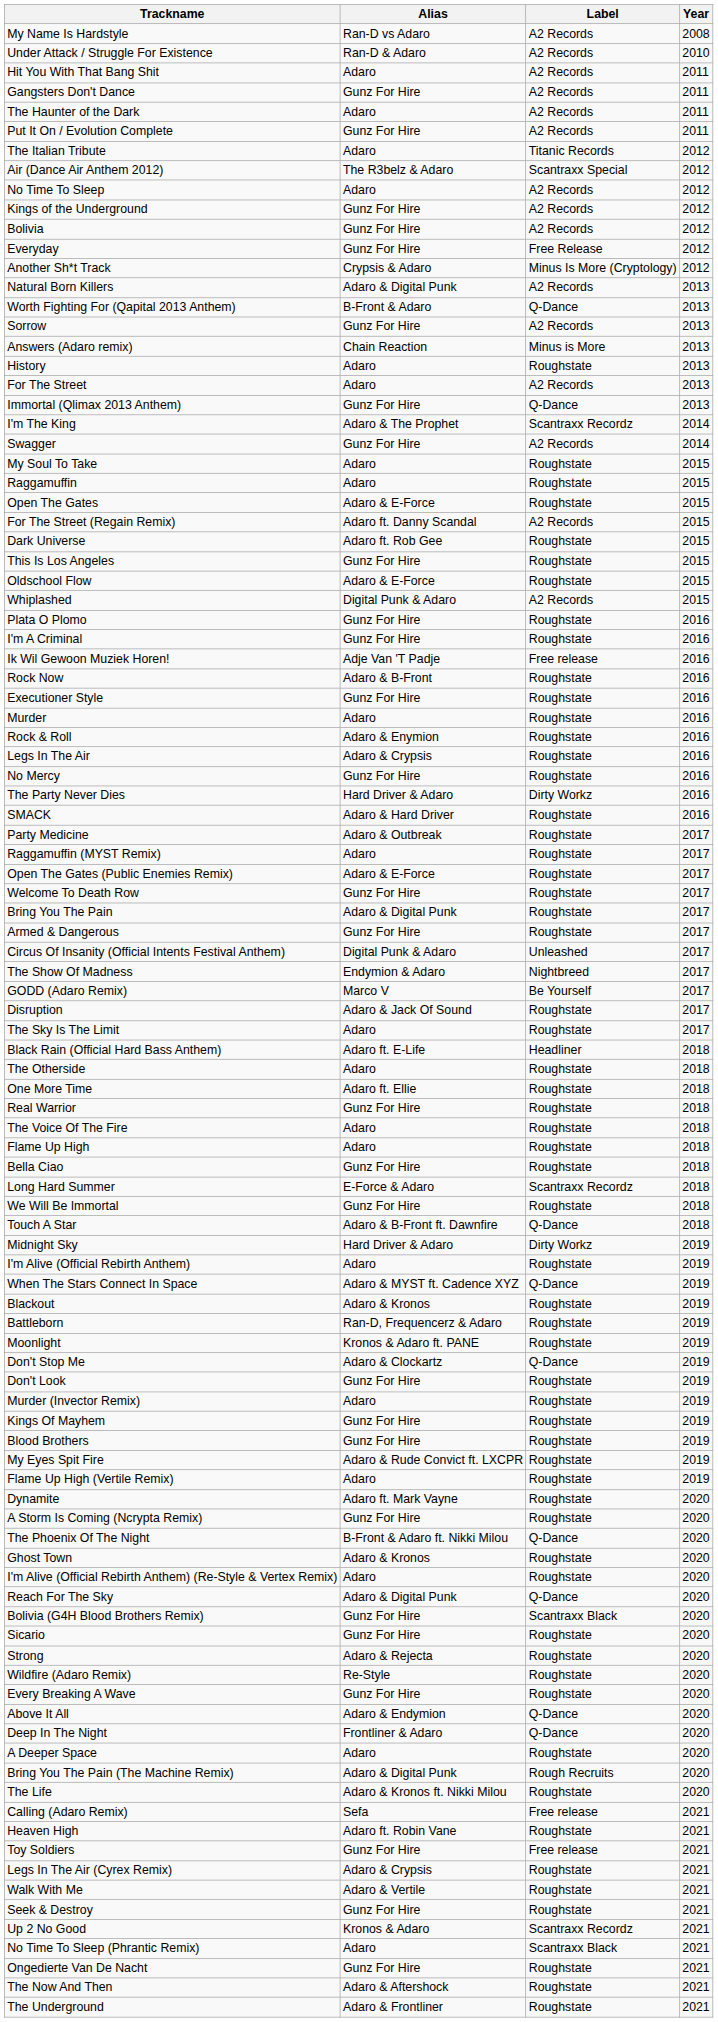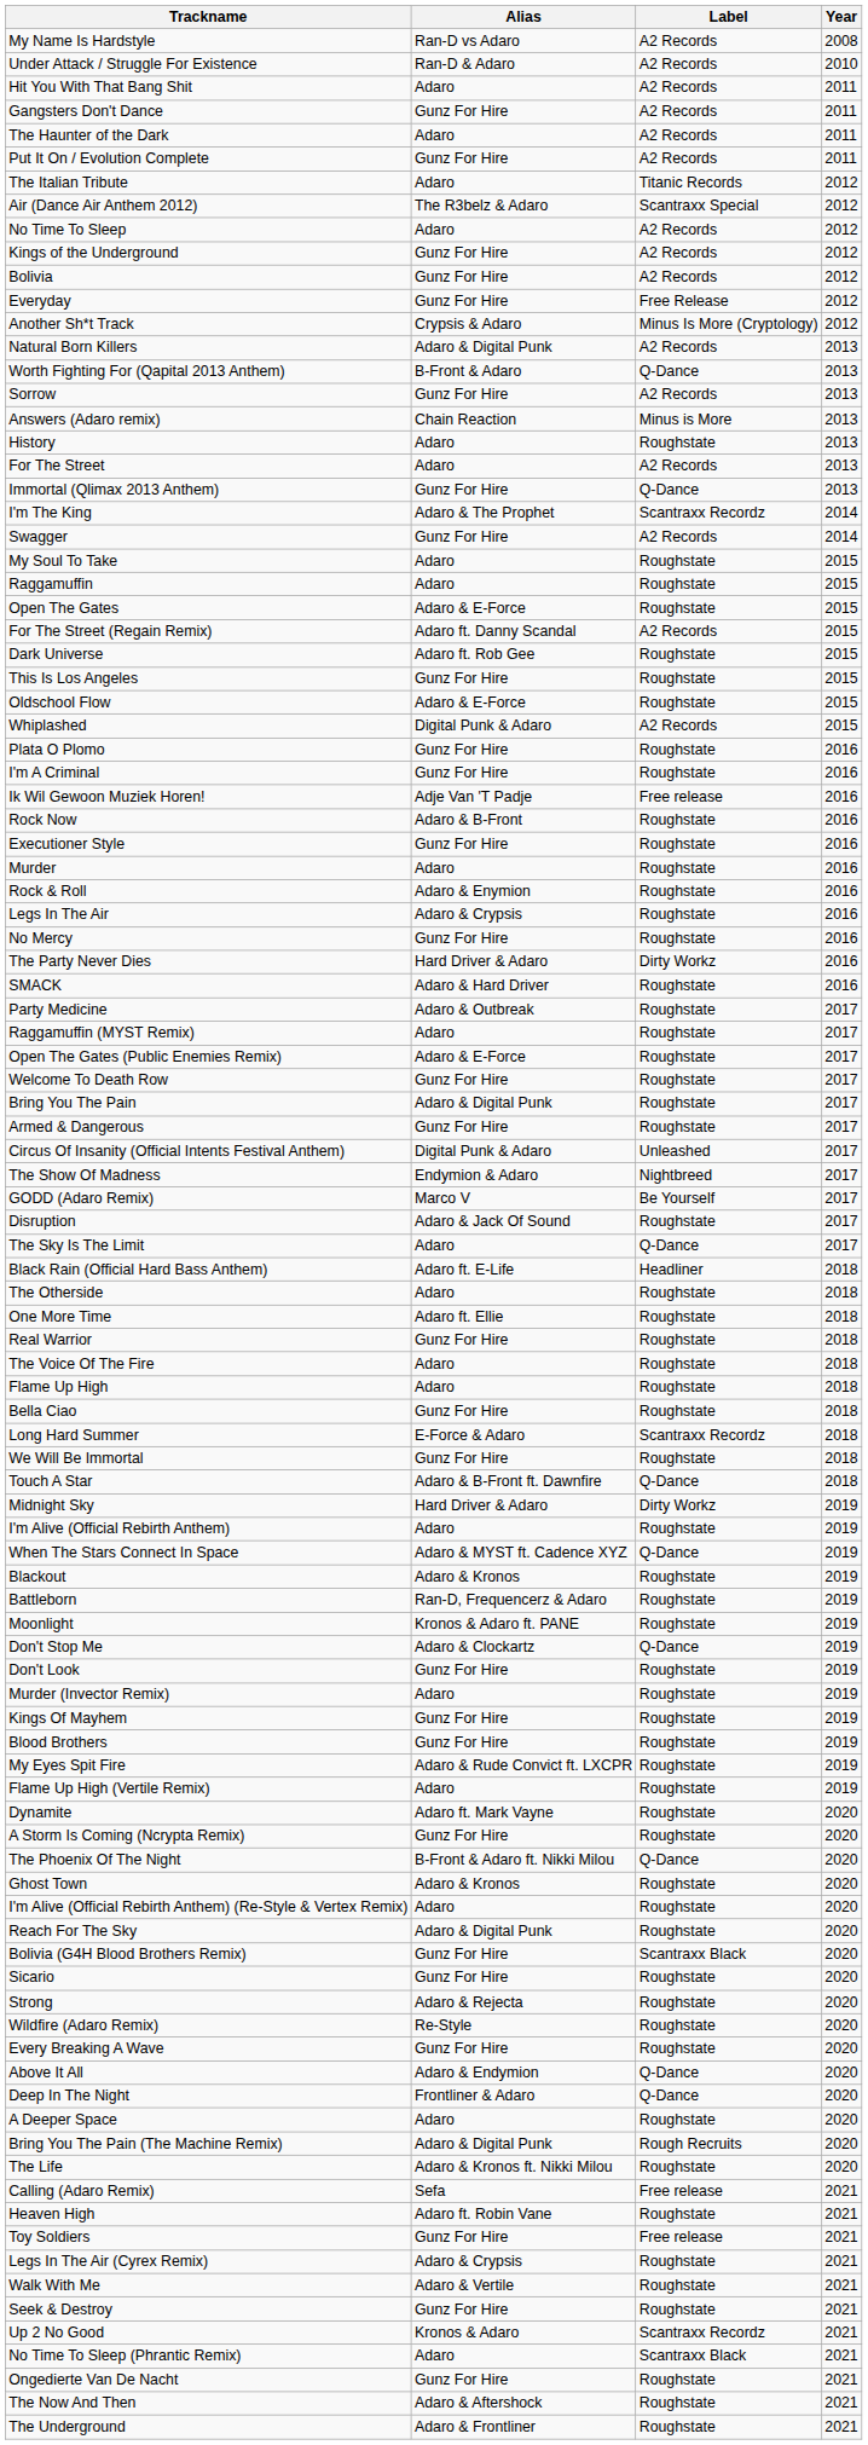The Sky Is The Limit | Label: Roughstate -> Q-Dance
Reach For The Sky | Label: Q-Dance -> Roughstate
